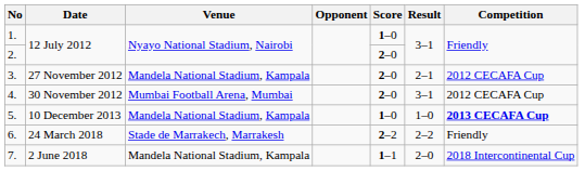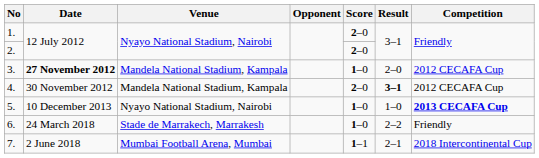1. | Score: 1–0 -> 2–0
3. | Date: normal -> bold
3. | Score: 2–0 -> 1–0
3. | Result: 2–1 -> 2–0
4. | Venue: Mumbai Football Arena, Mumbai -> Mandela National Stadium, Kampala
4. | Result: normal -> bold
5. | Venue: Mandela National Stadium, Kampala -> Nyayo National Stadium, Nairobi
6. | Score: 2–2 -> 1–0
7. | Venue: Mandela National Stadium, Kampala -> Mumbai Football Arena, Mumbai
7. | Result: 2–0 -> 2–1
